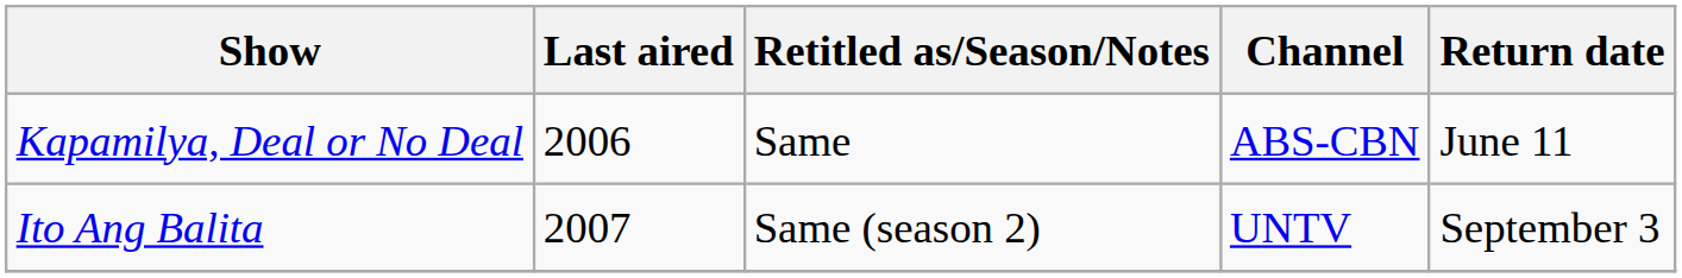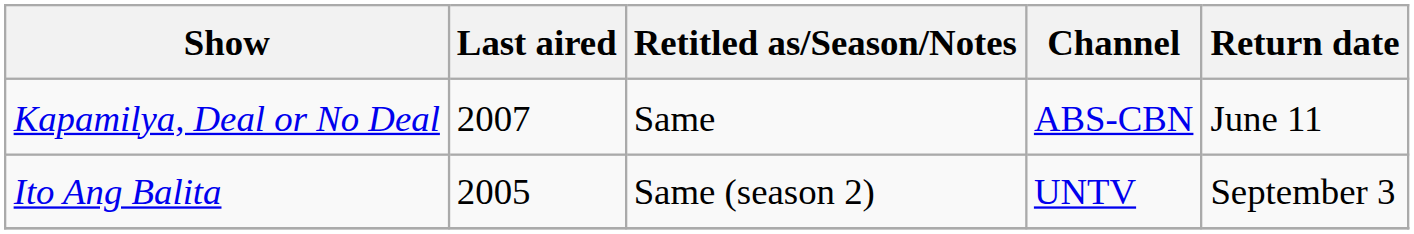Kapamilya, Deal or No Deal | Last aired: 2006 -> 2007
Ito Ang Balita | Last aired: 2007 -> 2005
